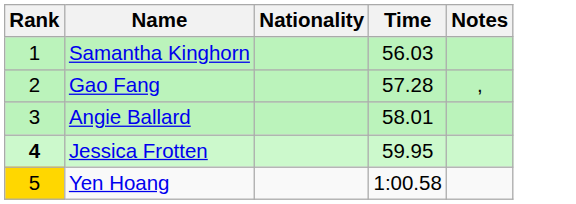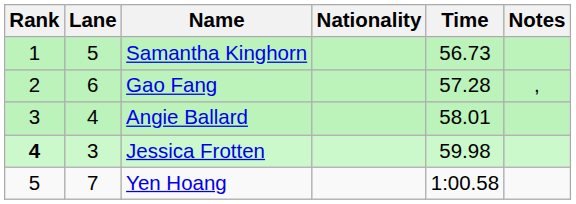+ column: Lane | 5 | 6 | 4 | 3 | 7
Samantha Kinghorn | Time: 56.03 -> 56.73
Jessica Frotten | Time: 59.95 -> 59.98
Yen Hoang | Rank: gold background -> no background
